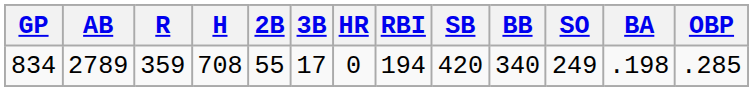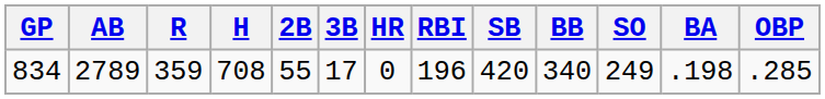834 | RBI: 194 -> 196
